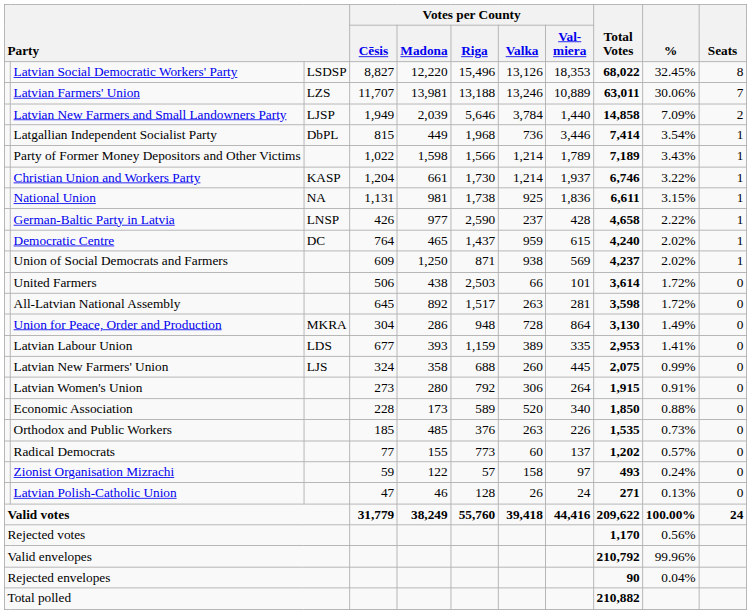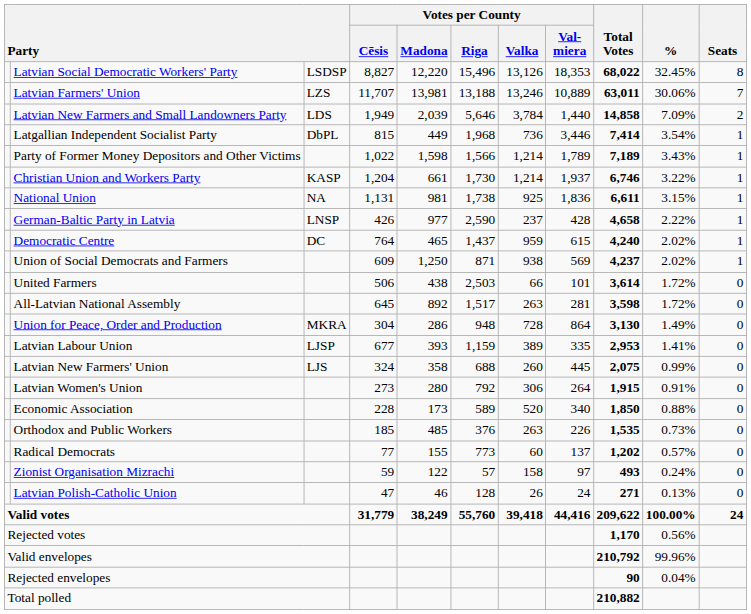Latvian New Farmers and Small Landowners Party | column 3: LJSP -> LDS
Latvian Labour Union | column 3: LDS -> LJSP
